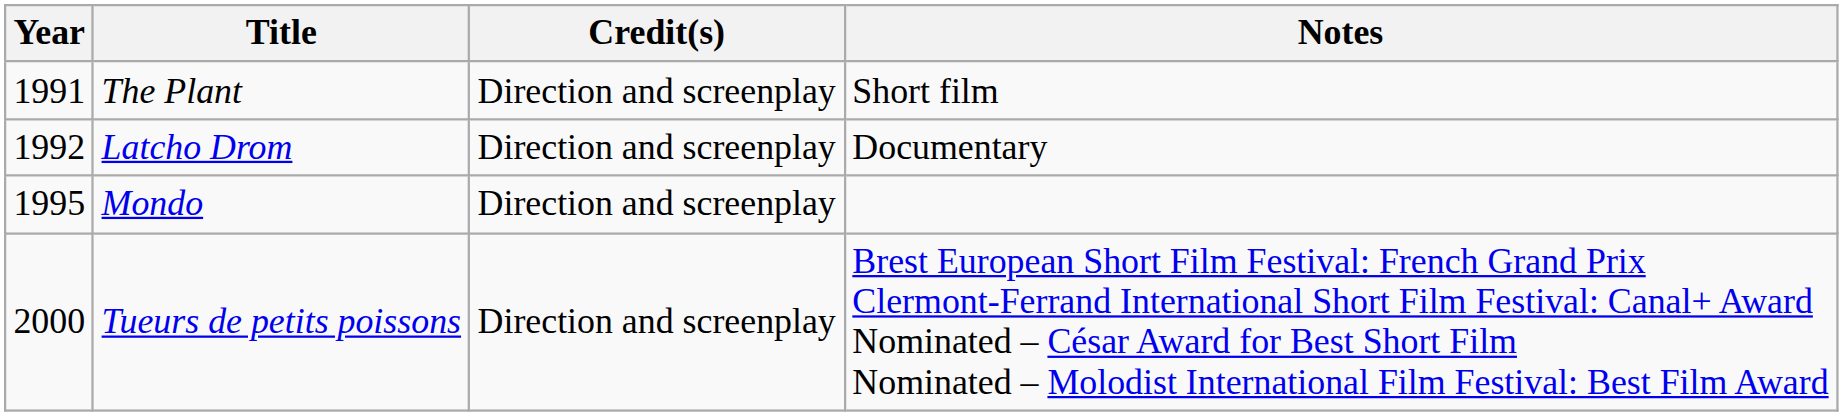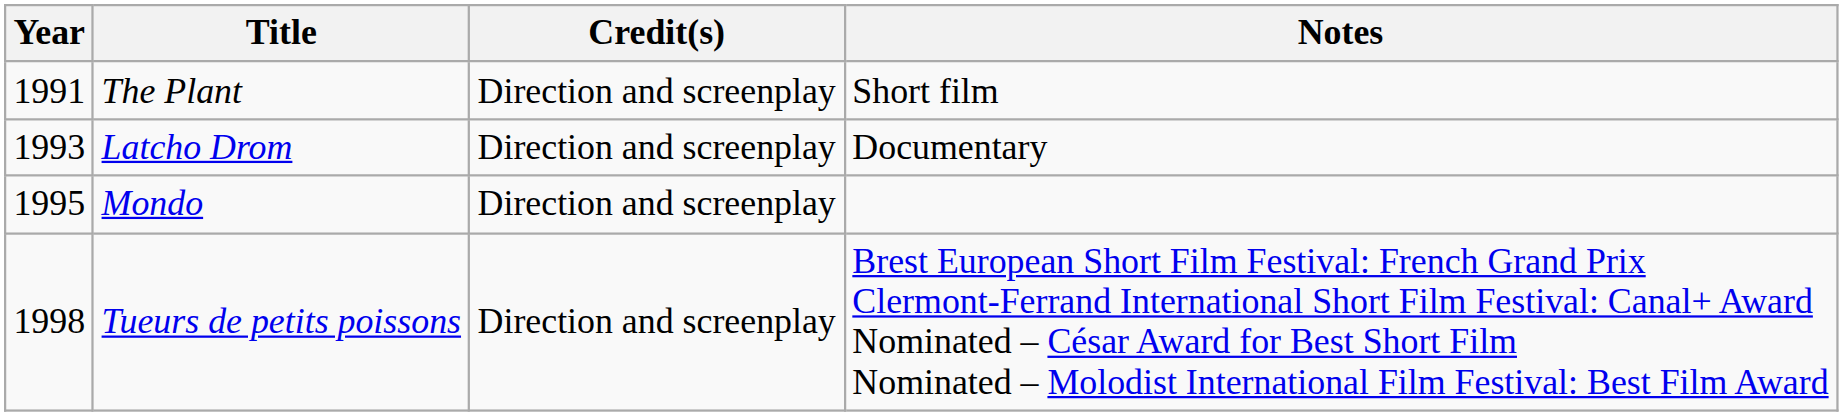Latcho Drom | Year: 1992 -> 1993
Tueurs de petits poissons | Year: 2000 -> 1998
